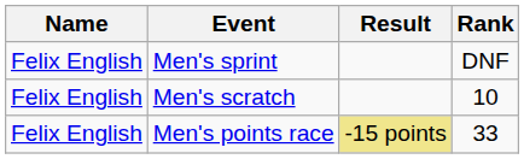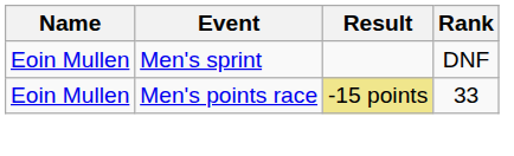Men's sprint | Name: Felix English -> Eoin Mullen
- row: Felix English | Men's scratch | 10
Men's points race | Name: Felix English -> Eoin Mullen
